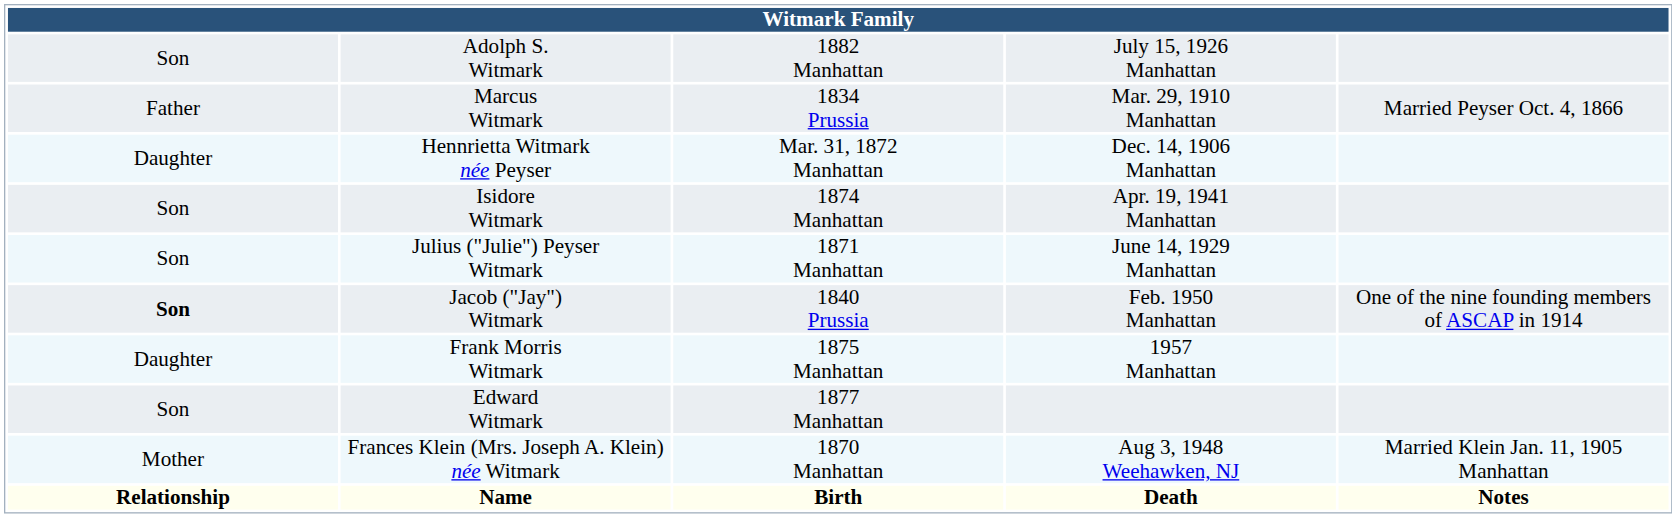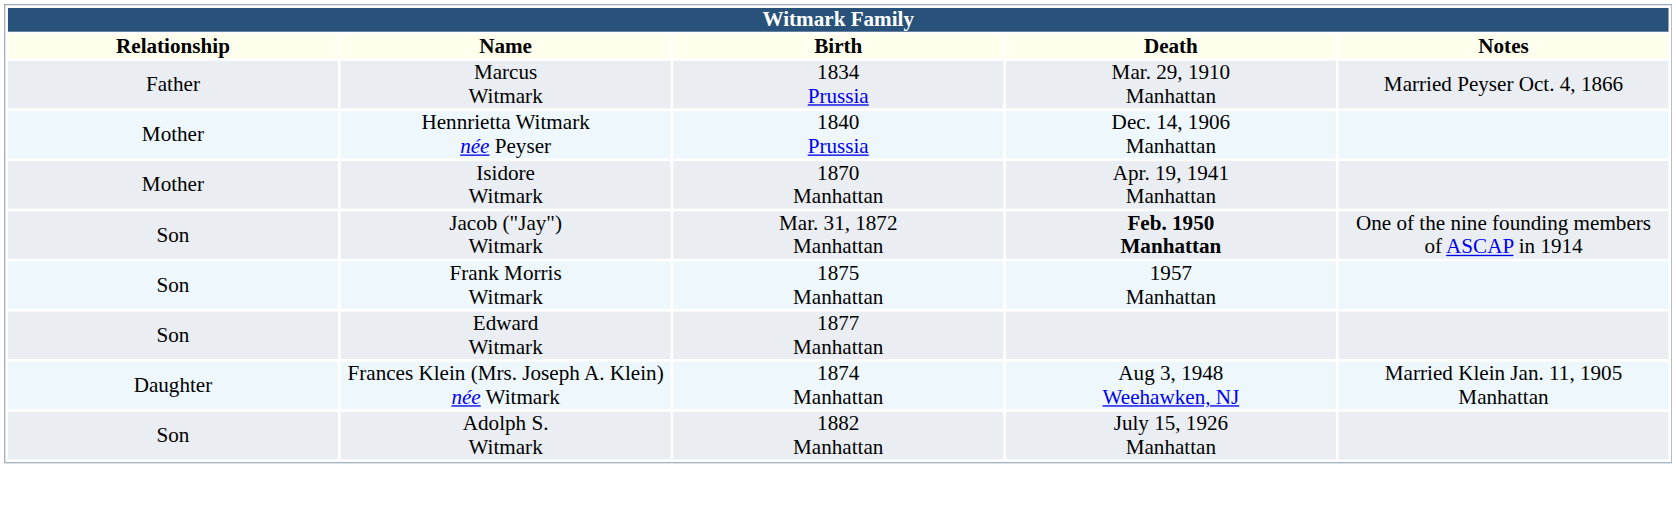rows swapped: Name <-> Adolph S. Witmark
Hennrietta Witmark née Peyser | column 1: Daughter -> Mother
Hennrietta Witmark née Peyser | column 3: Mar. 31, 1872 Manhattan -> 1840 Prussia
Isidore Witmark | column 1: Son -> Mother
Isidore Witmark | column 3: 1874 Manhattan -> 1870 Manhattan
- row: Son | Julius ("Julie") Peyser Witmark | 1871 Manhattan | June 14, 1929 Manhattan
Jacob ("Jay") Witmark | column 1: bold -> normal
Jacob ("Jay") Witmark | column 3: 1840 Prussia -> Mar. 31, 1872 Manhattan
Jacob ("Jay") Witmark | column 4: normal -> bold
Frank Morris Witmark | column 1: Daughter -> Son
Frances Klein (Mrs. Joseph A. Klein) née Witmark | column 1: Mother -> Daughter
Frances Klein (Mrs. Joseph A. Klein) née Witmark | column 3: 1870 Manhattan -> 1874 Manhattan
